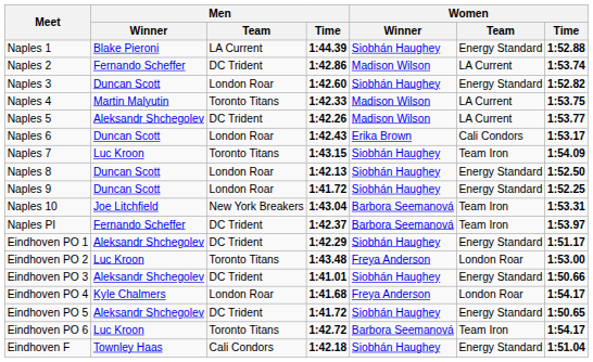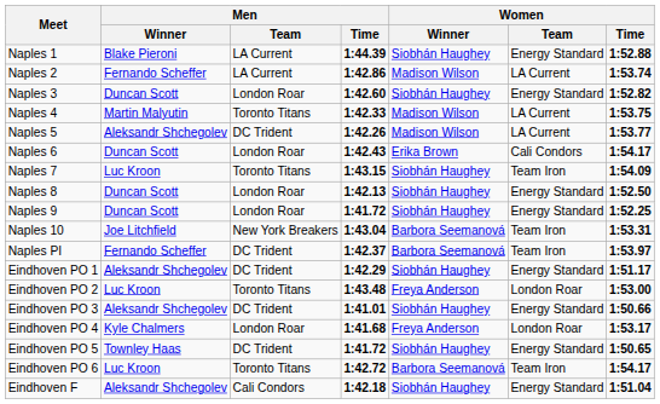Naples 2 | Men / Team: DC Trident -> LA Current
Naples 6 | Women / Time: 1:53.17 -> 1:54.17
Eindhoven PO 4 | Women / Time: 1:54.17 -> 1:53.17
Eindhoven PO 5 | Men / Winner: Aleksandr Shchegolev -> Townley Haas
Eindhoven F | Men / Winner: Townley Haas -> Aleksandr Shchegolev
